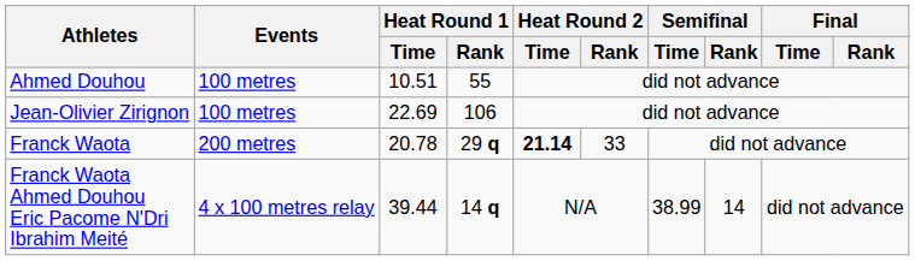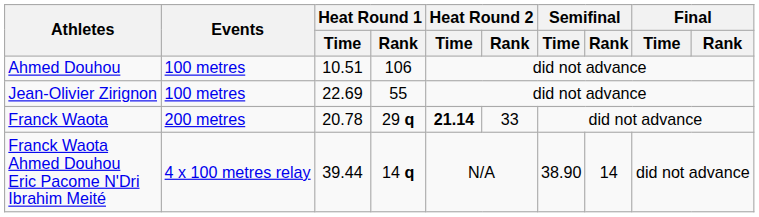Ahmed Douhou | Heat Round 1 / Rank: 55 -> 106
Jean-Olivier Zirignon | Heat Round 1 / Rank: 106 -> 55
Franck Waota Ahmed Douhou Eric Pacome N'Dri Ibrahim Meité | Semifinal / Time: 38.99 -> 38.90
